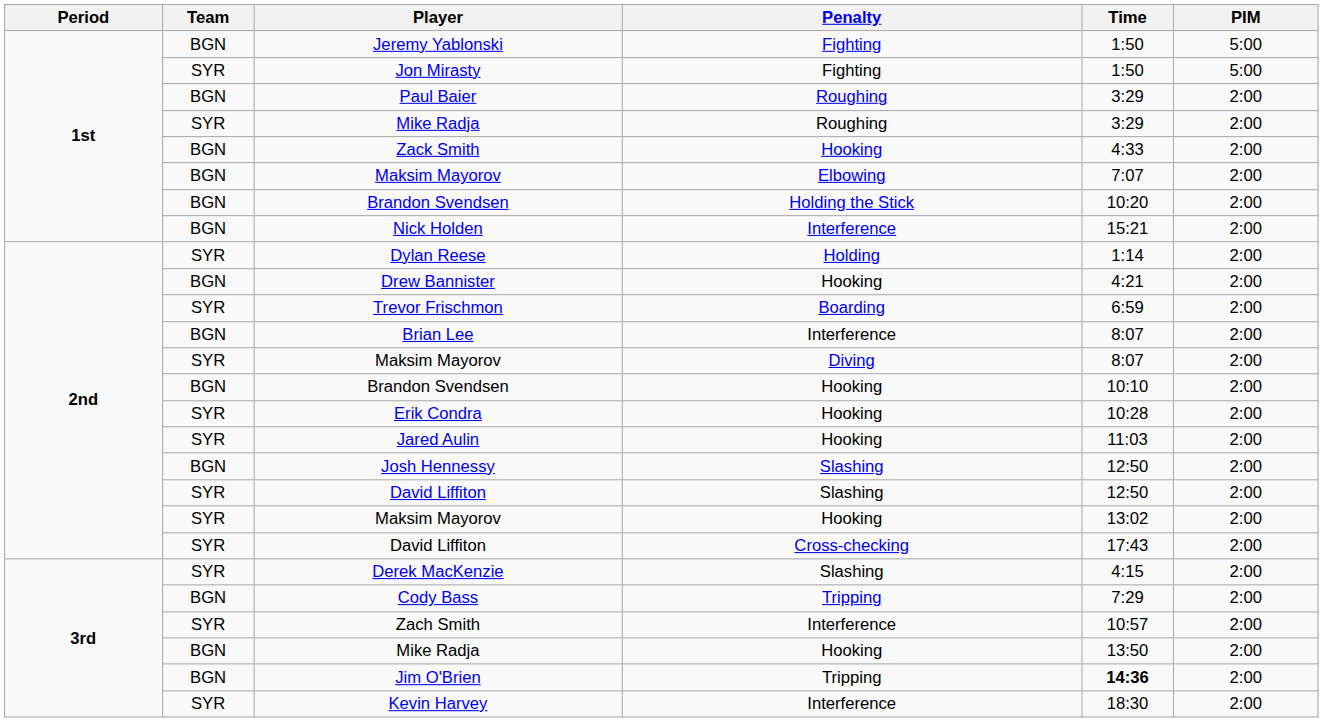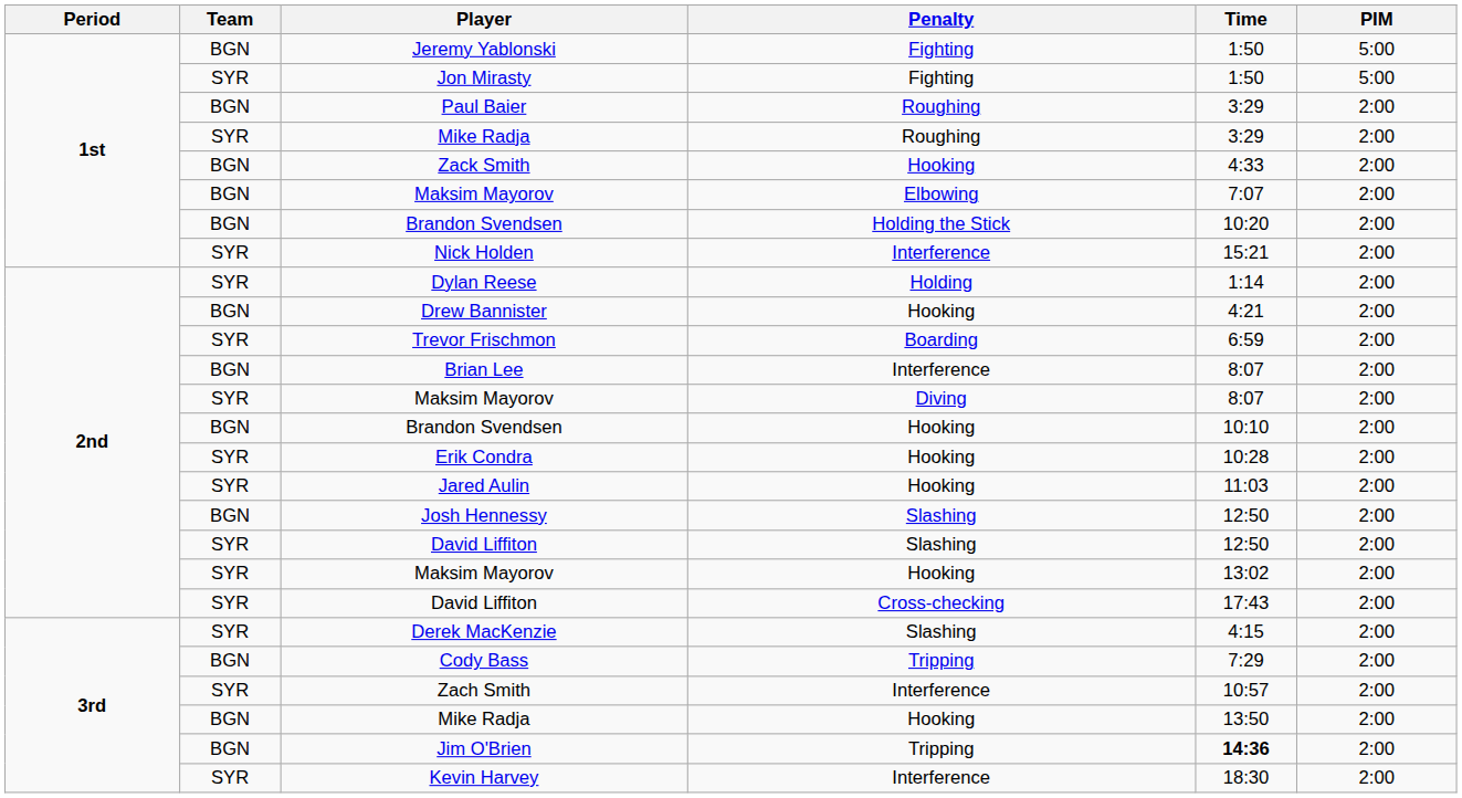Nick Holden | Team: BGN -> SYR
